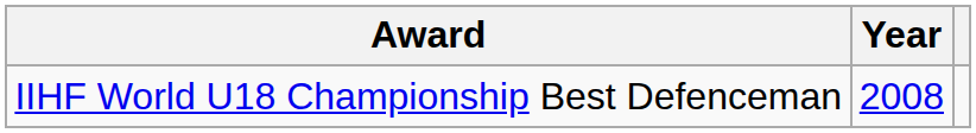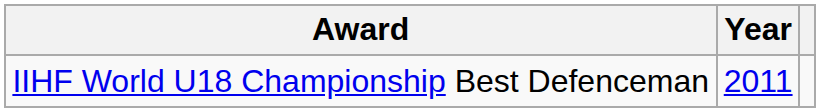IIHF World U18 Championship Best Defenceman | Year: 2008 -> 2011
